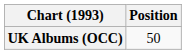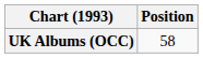UK Albums (OCC) | Position: 50 -> 58
